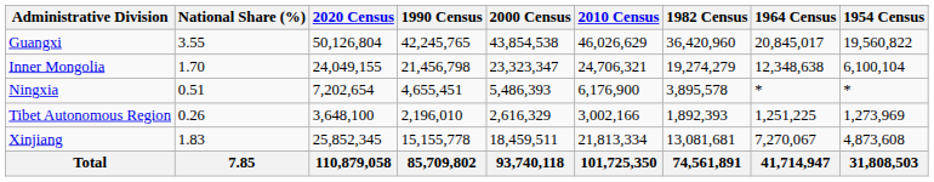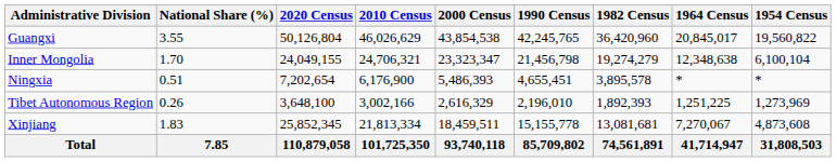columns swapped: 2010 Census <-> 1990 Census
